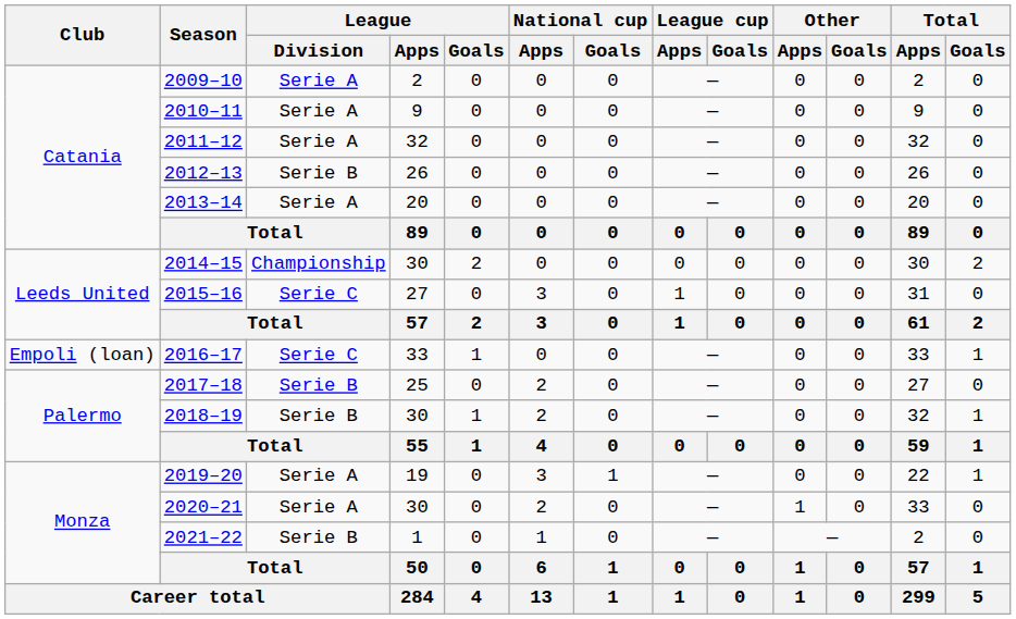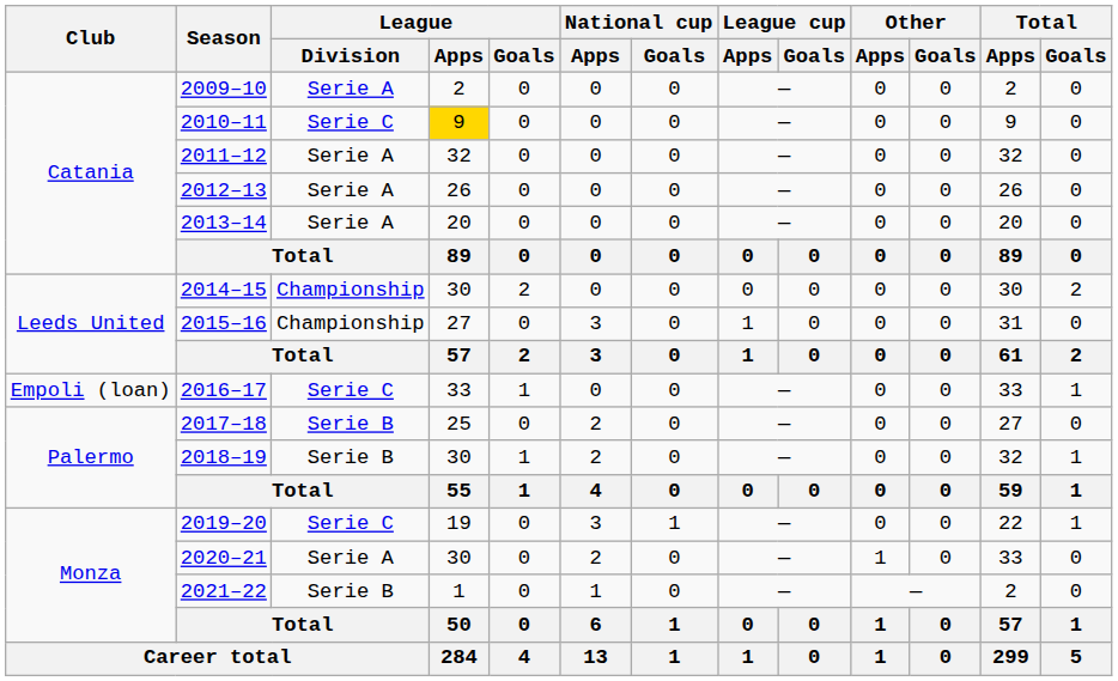2010–11 | League / Division: Serie A -> Serie C
2010–11 | League / Apps: no background -> gold background
2012–13 | League / Division: Serie B -> Serie A
2015–16 | League / Division: Serie C -> Championship
2019–20 | League / Division: Serie A -> Serie C
